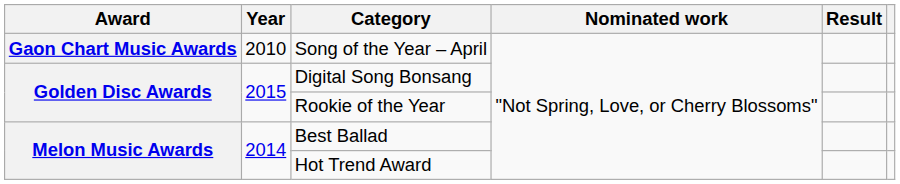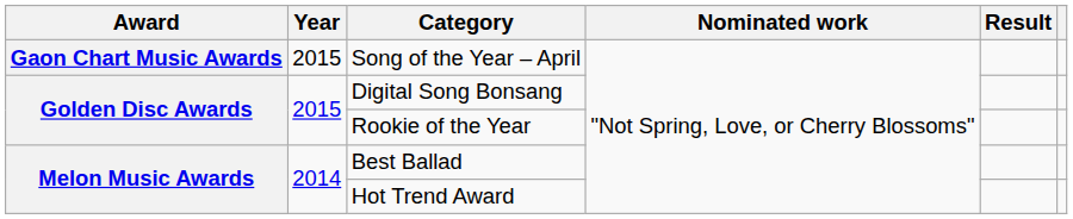Song of the Year – April | Year: 2010 -> 2015
